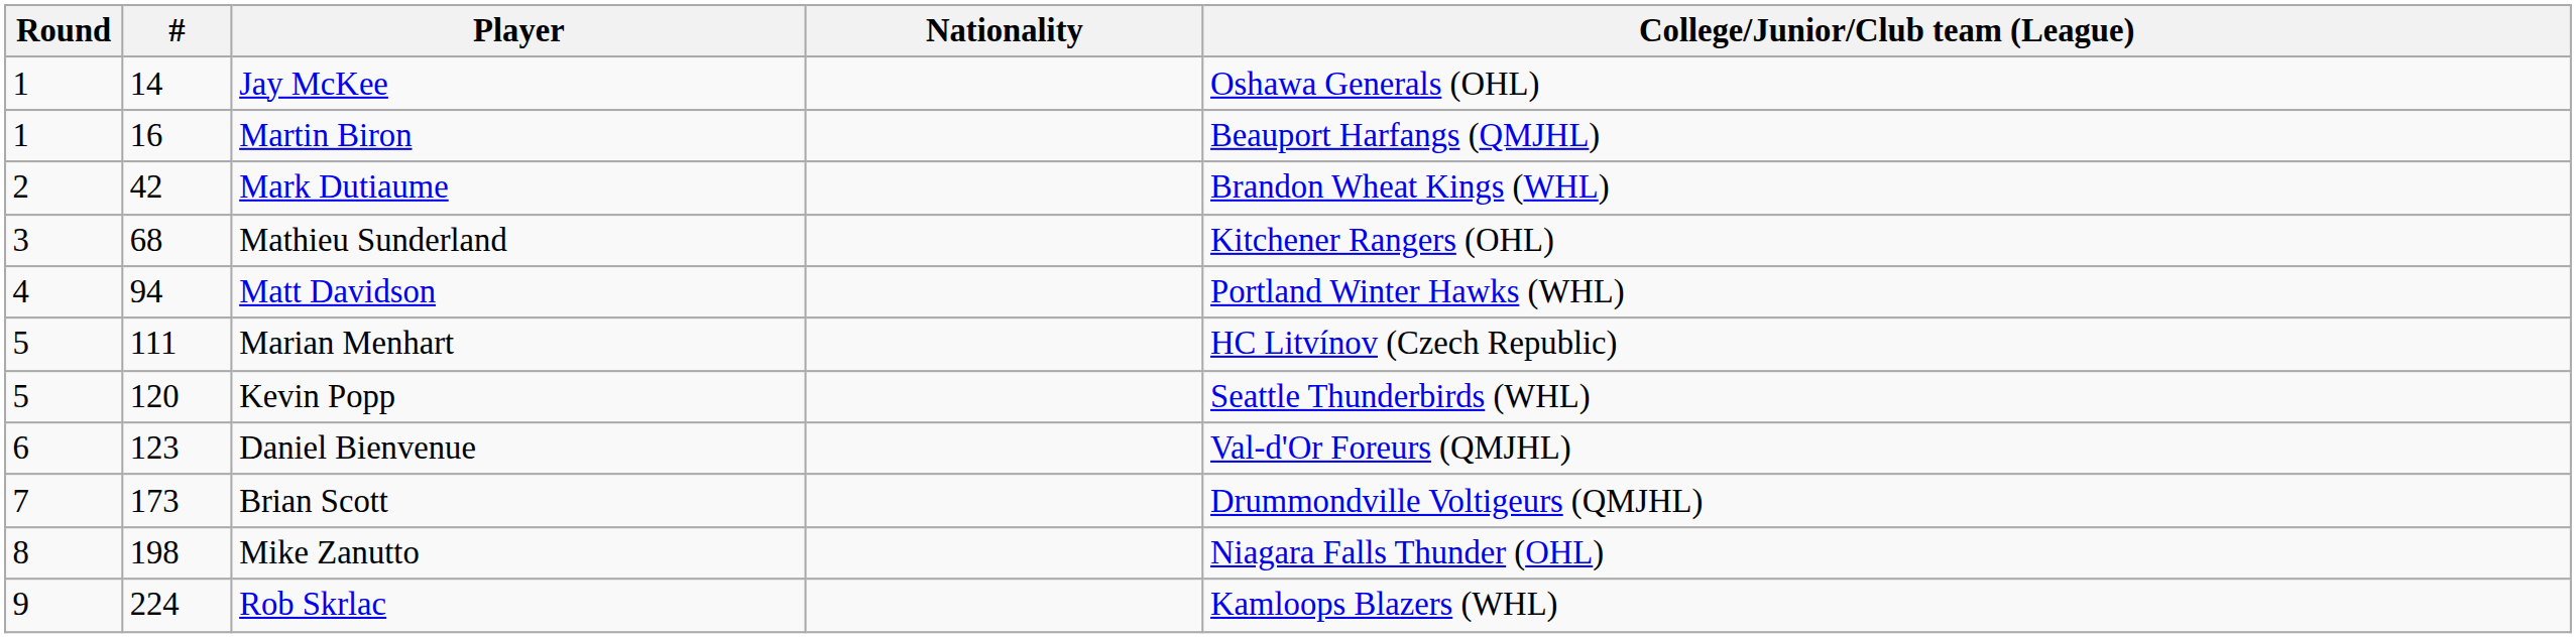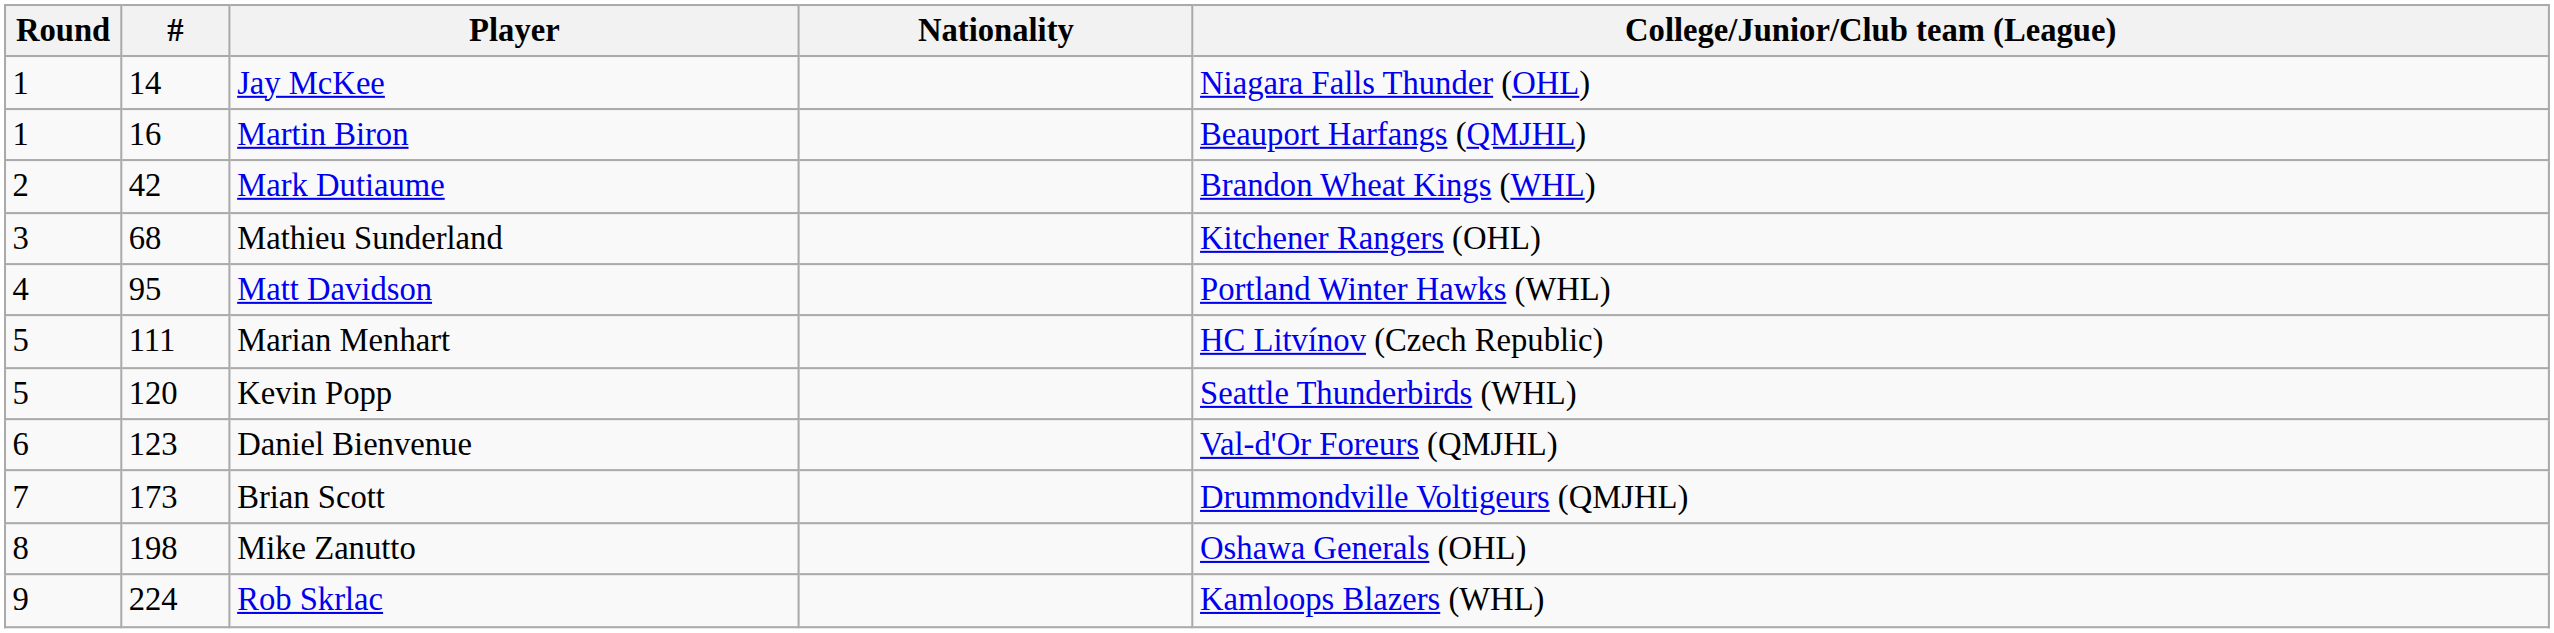Jay McKee | College/Junior/Club team (League): Oshawa Generals (OHL) -> Niagara Falls Thunder (OHL)
Matt Davidson | #: 94 -> 95
Mike Zanutto | College/Junior/Club team (League): Niagara Falls Thunder (OHL) -> Oshawa Generals (OHL)
